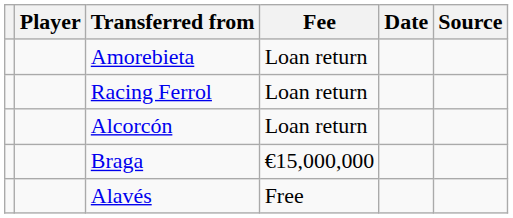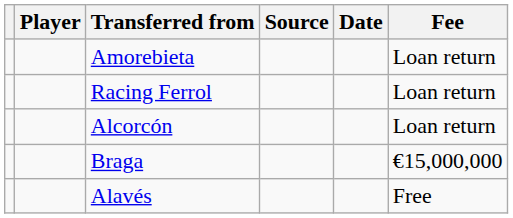columns swapped: Fee <-> Source
